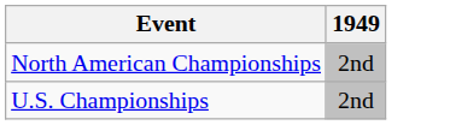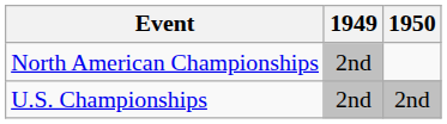+ column: 1950 | 2nd
